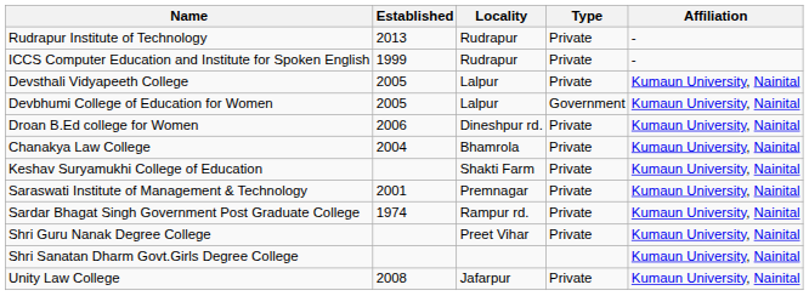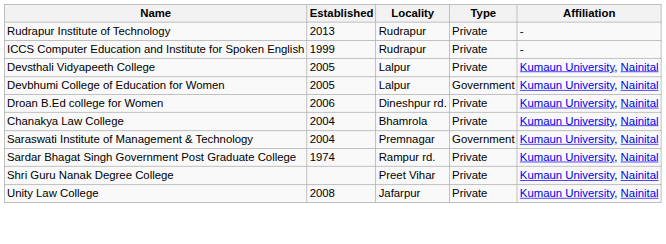- row: Keshav Suryamukhi College of Education | Shakti Farm | Private | Kumaun University, Nainital
Saraswati Institute of Management & Technology | Established: 2001 -> 2004
Saraswati Institute of Management & Technology | Type: Private -> Government
- row: Shri Sanatan Dharm Govt.Girls Degree College | Kumaun University, Nainital
